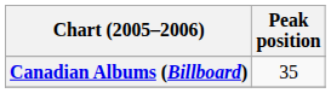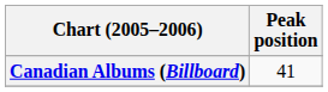Canadian Albums (Billboard) | Peak position: 35 -> 41
